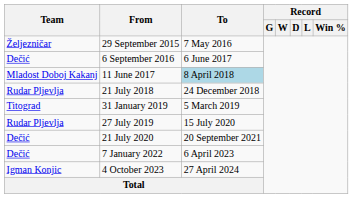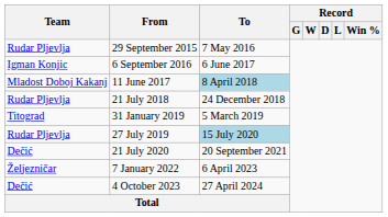29 September 2015 | Team: Željezničar -> Rudar Pljevlja
6 September 2016 | Team: Dečić -> Igman Konjic
27 July 2019 | To: no background -> lightblue background
7 January 2022 | Team: Dečić -> Željezničar
4 October 2023 | Team: Igman Konjic -> Dečić
